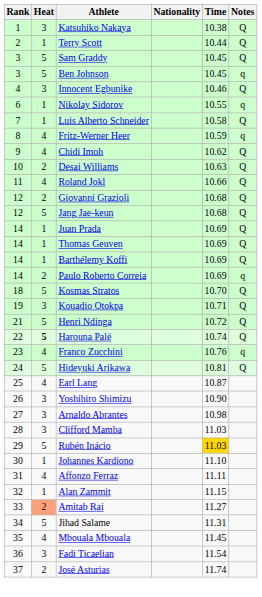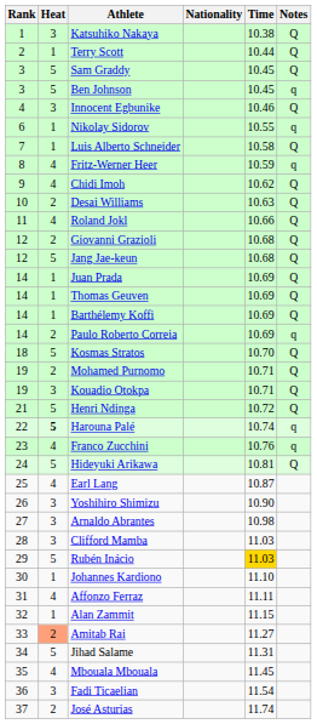+ row: 19 | 2 | Mohamed Purnomo | 10.71 | Q
Harouna Palé | Notes: Q -> q
